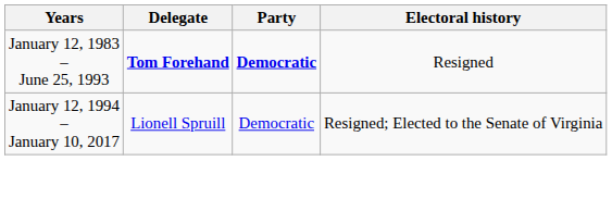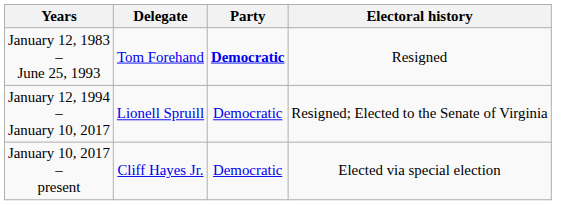January 12, 1983 – June 25, 1993 | Delegate: bold -> normal
+ row: January 10, 2017 – present | Cliff Hayes Jr. | Democratic | Elected via special election
